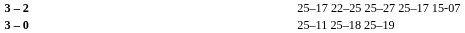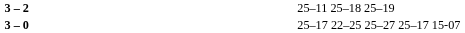3 – 2 | column 4: 25–17 22–25 25–27 25–17 15-07 -> 25–11 25–18 25–19
3 – 0 | column 4: 25–11 25–18 25–19 -> 25–17 22–25 25–27 25–17 15-07
